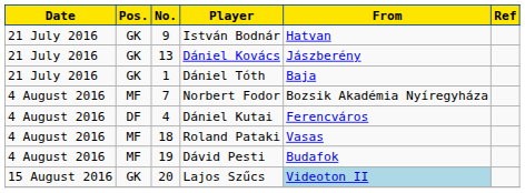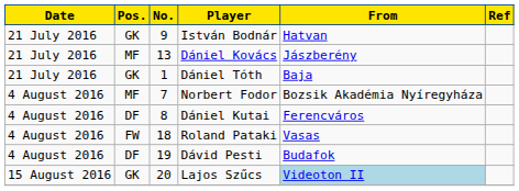Dániel Kovács | Pos.: GK -> MF
Dániel Kutai | No.: 4 -> 8
Roland Pataki | Pos.: MF -> FW
Dávid Pesti | Pos.: MF -> DF
